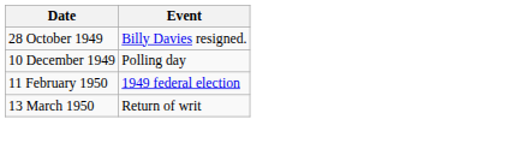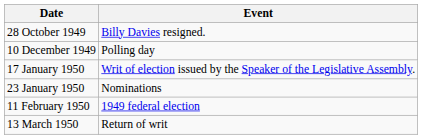+ row: 17 January 1950 | Writ of election issued by the Speaker of the Legislative Assembly.
+ row: 23 January 1950 | Nominations
